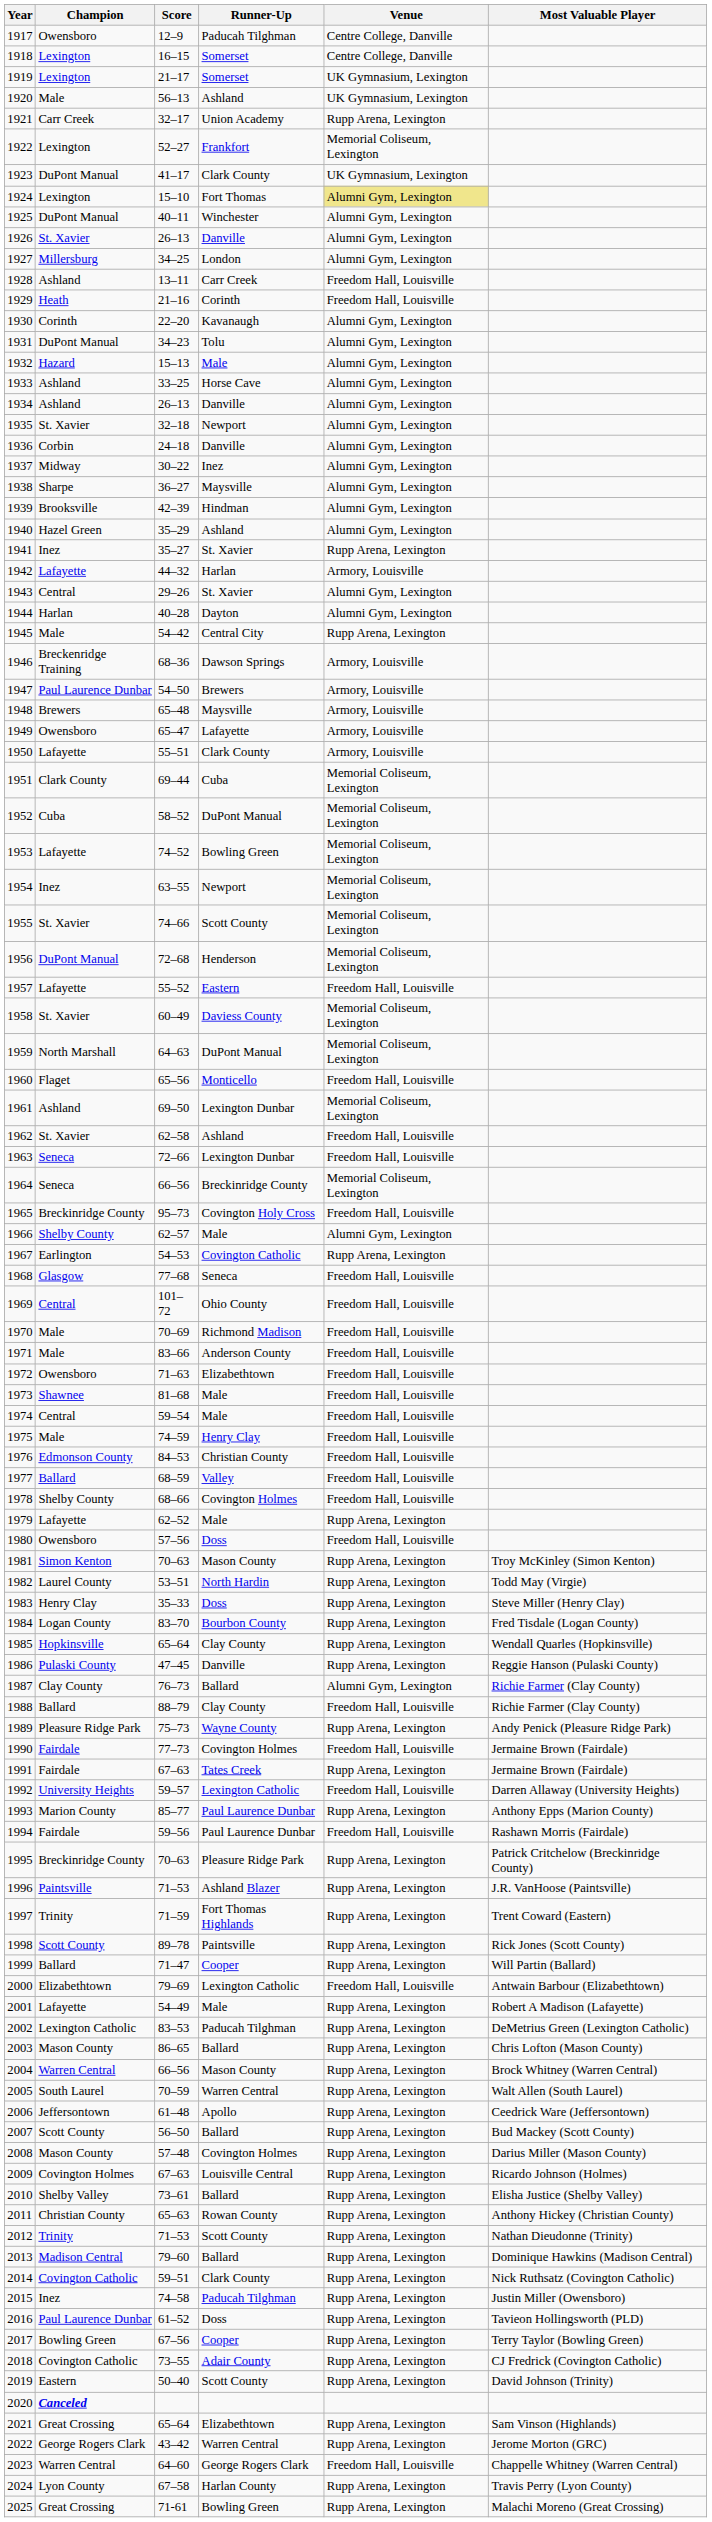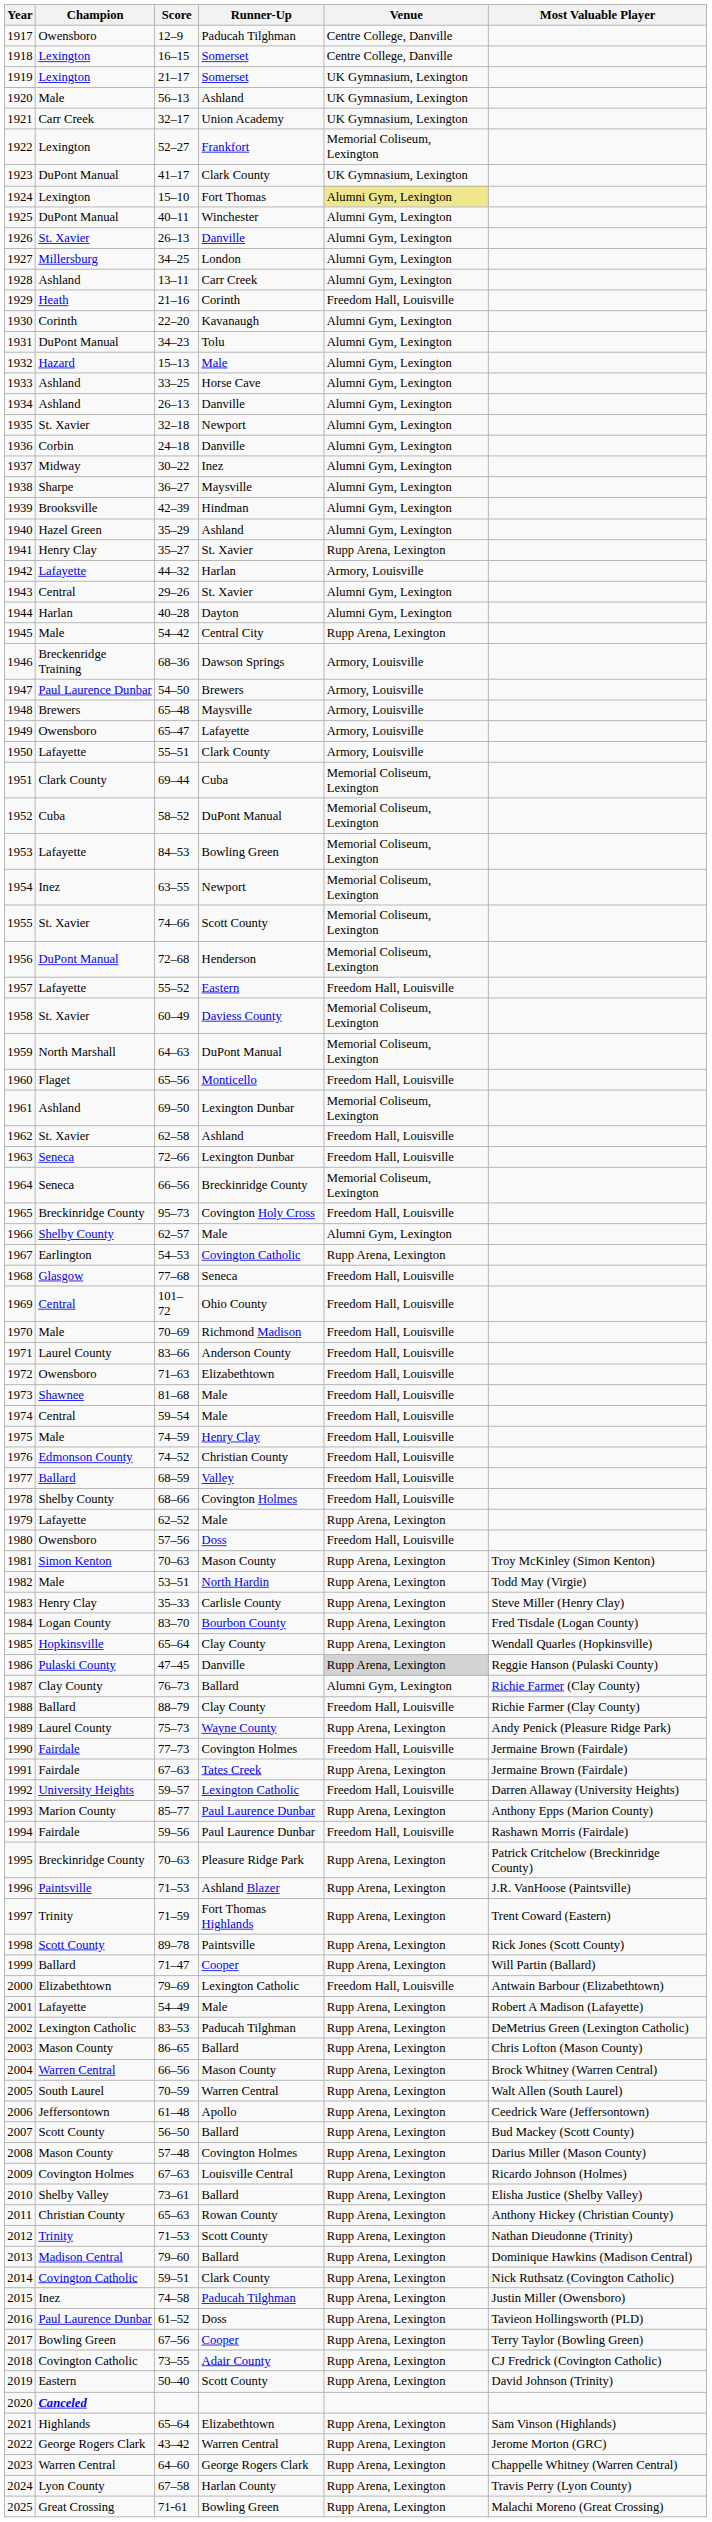1921 | Venue: Rupp Arena, Lexington -> UK Gymnasium, Lexington
1928 | Venue: Freedom Hall, Louisville -> Alumni Gym, Lexington
1941 | Champion: Inez -> Henry Clay
1953 | Score: 74–52 -> 84–53
1971 | Champion: Male -> Laurel County
1976 | Score: 84–53 -> 74–52
1982 | Champion: Laurel County -> Male
1983 | Runner-Up: Doss -> Carlisle County
1986 | Venue: no background -> lightgrey background
1989 | Champion: Pleasure Ridge Park -> Laurel County
2021 | Champion: Great Crossing -> Highlands
2023 | Venue: Freedom Hall, Louisville -> Rupp Arena, Lexington
